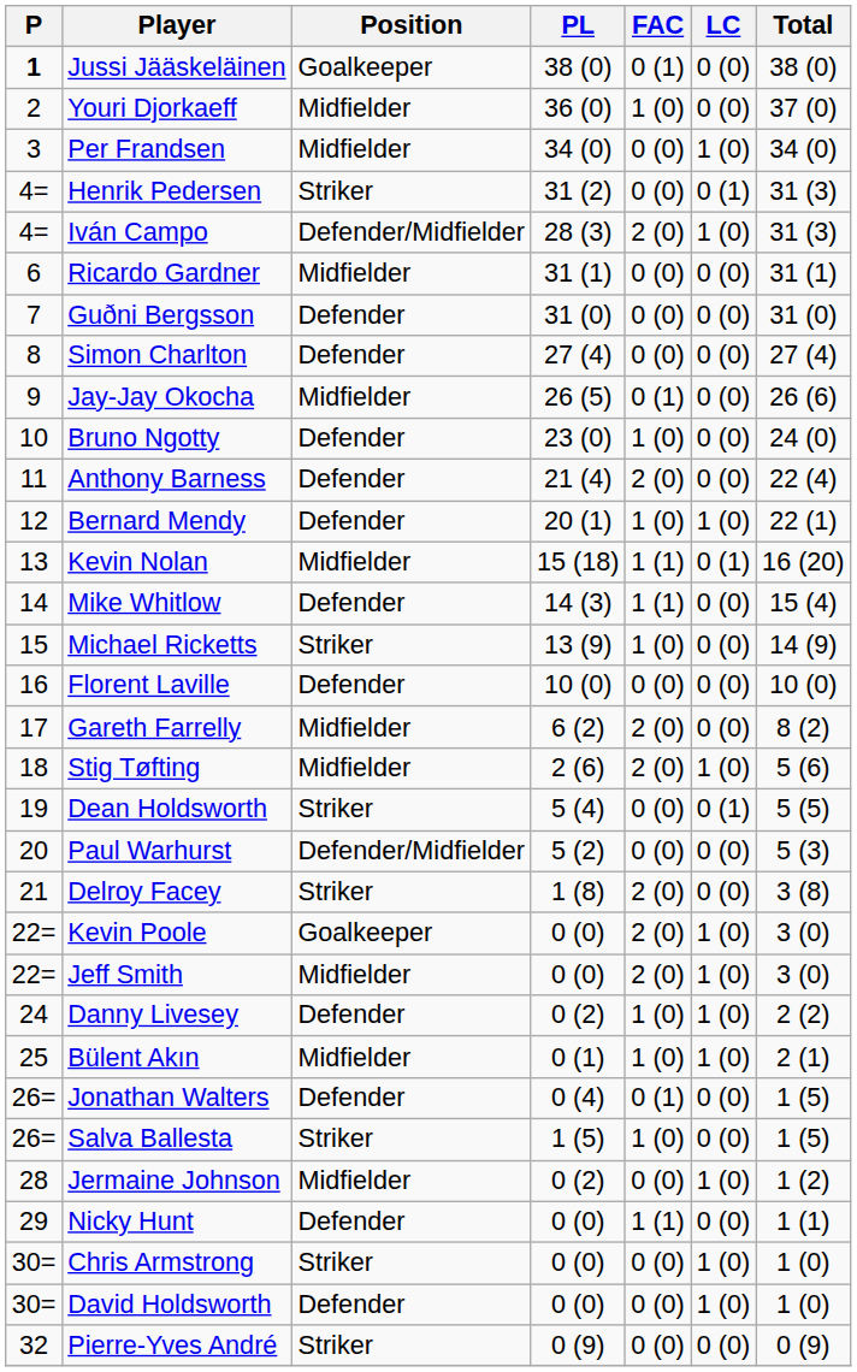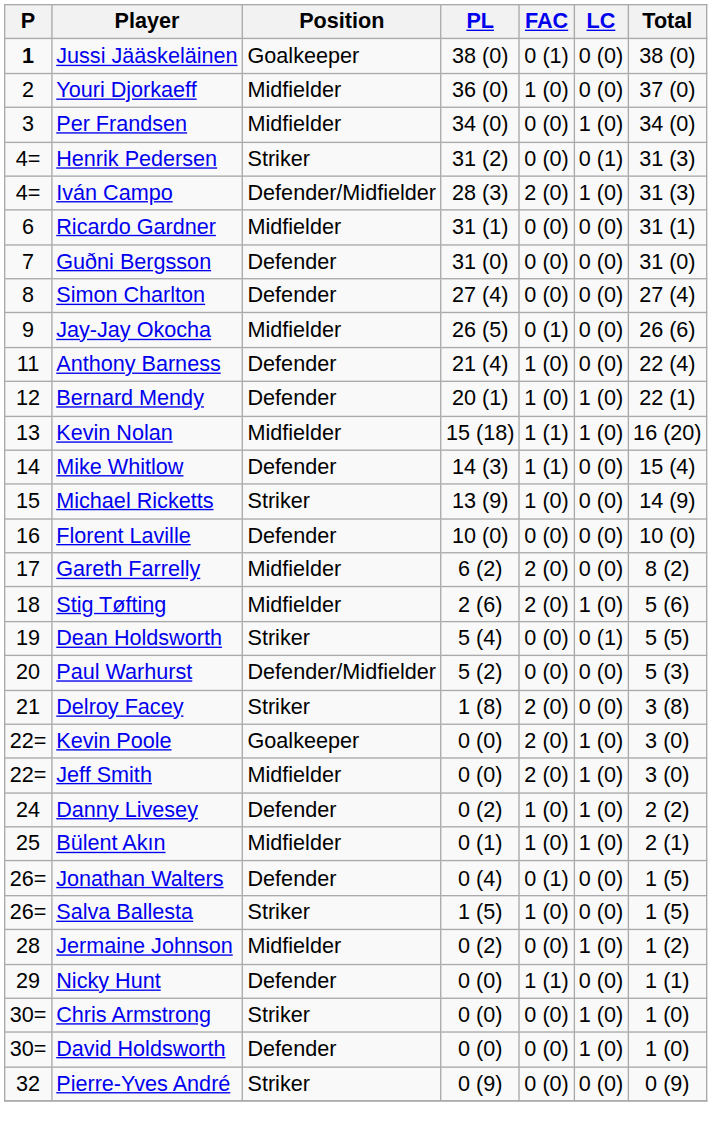- row: 10 | Bruno Ngotty | Defender | 23 (0) | 1 (0) | 0 (0) | 24 (0)
Anthony Barness | FAC: 2 (0) -> 1 (0)
Kevin Nolan | LC: 0 (1) -> 1 (0)
